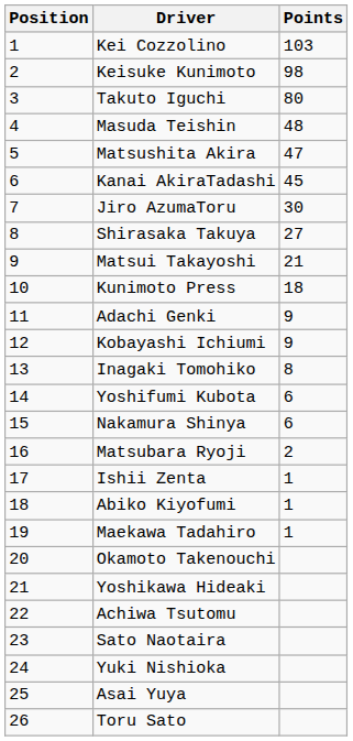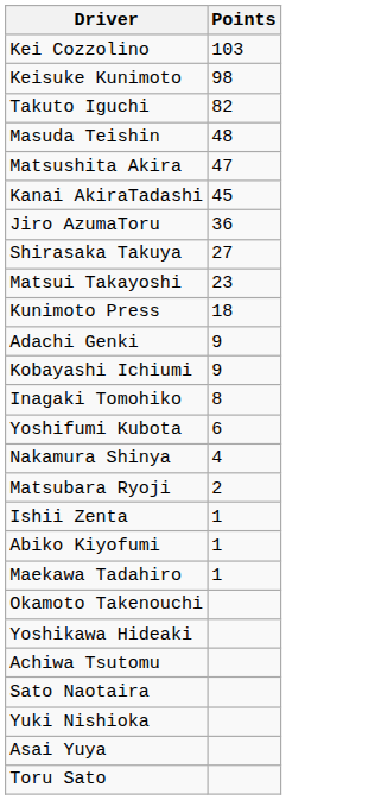- column: Position | 1 | 2 | 3 | 4 | 5 | 6 | 7 | 8 | 9 | 10 | 11 | 12 | 13 | 14 | 15 | 16 | 17 | 18 | 19 | 20 | 21 | 22 | 23 | 24 | 25 | 26
Takuto Iguchi | Points: 80 -> 82
Jiro AzumaToru | Points: 30 -> 36
Matsui Takayoshi | Points: 21 -> 23
Nakamura Shinya | Points: 6 -> 4
